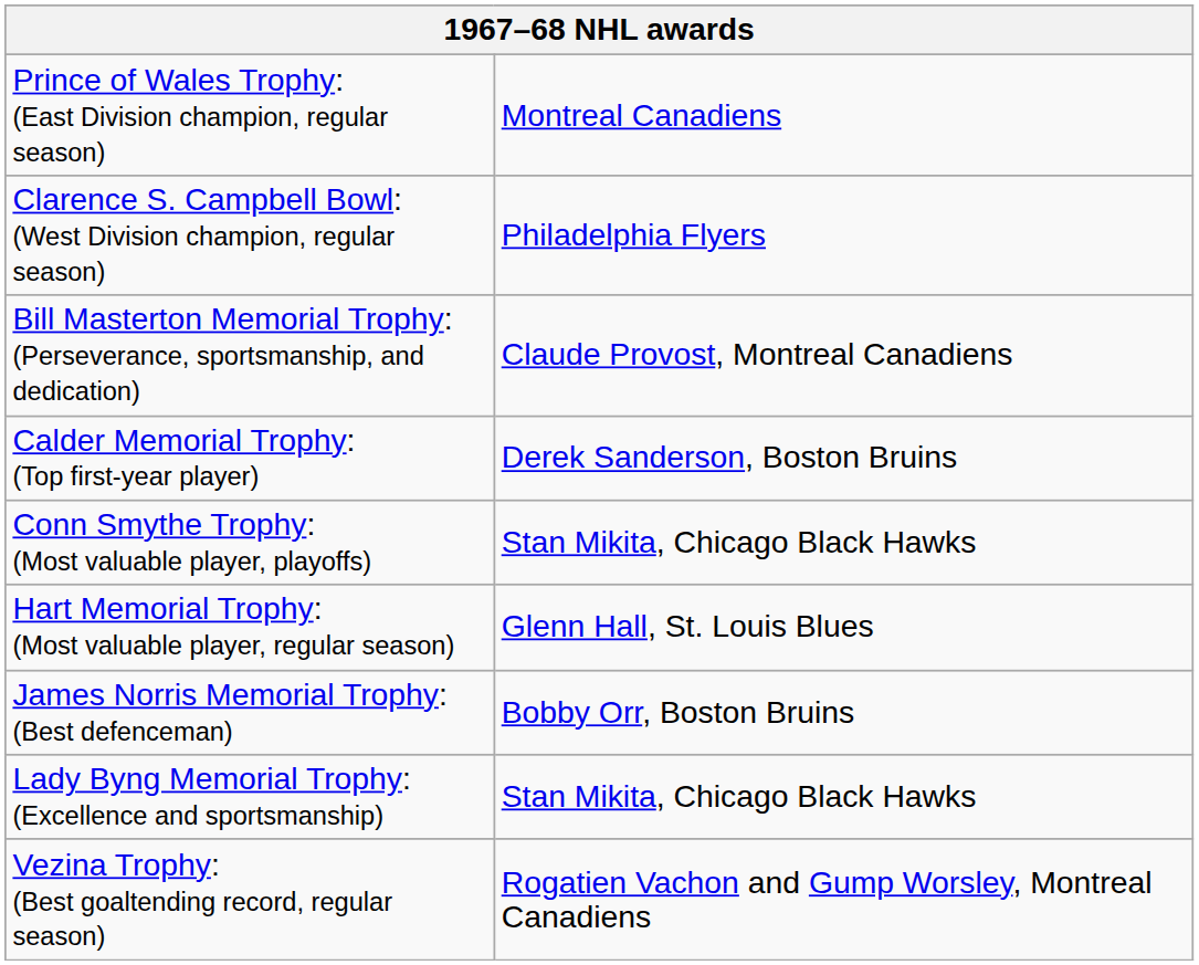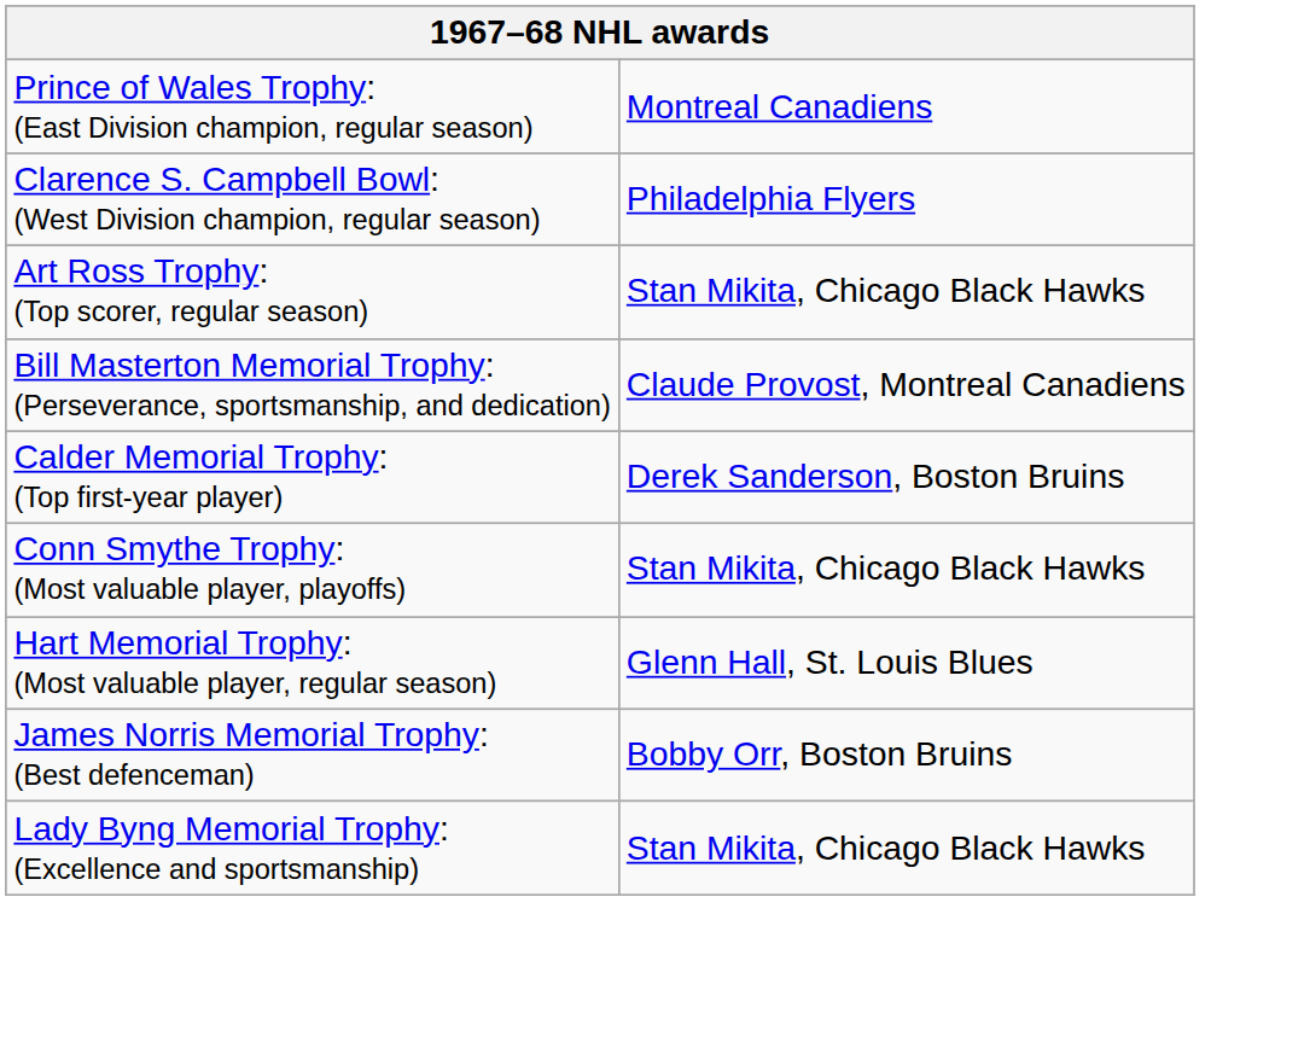+ row: Art Ross Trophy: (Top scorer, regular season) | Stan Mikita, Chicago Black Hawks
- row: Vezina Trophy: (Best goaltending record, regular season) | Rogatien Vachon and Gump Worsley, Montreal Canadiens
